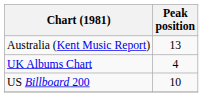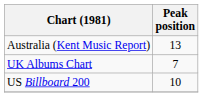UK Albums Chart | Peak position: 4 -> 7
